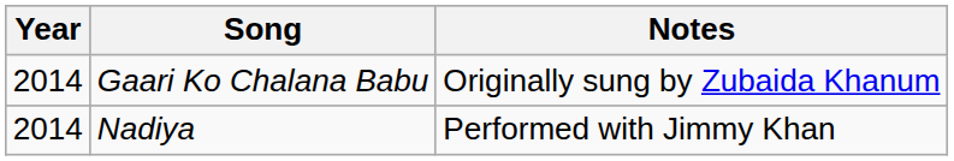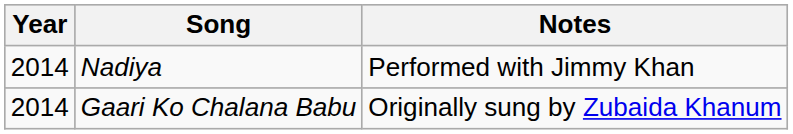rows swapped: Nadiya <-> Gaari Ko Chalana Babu
